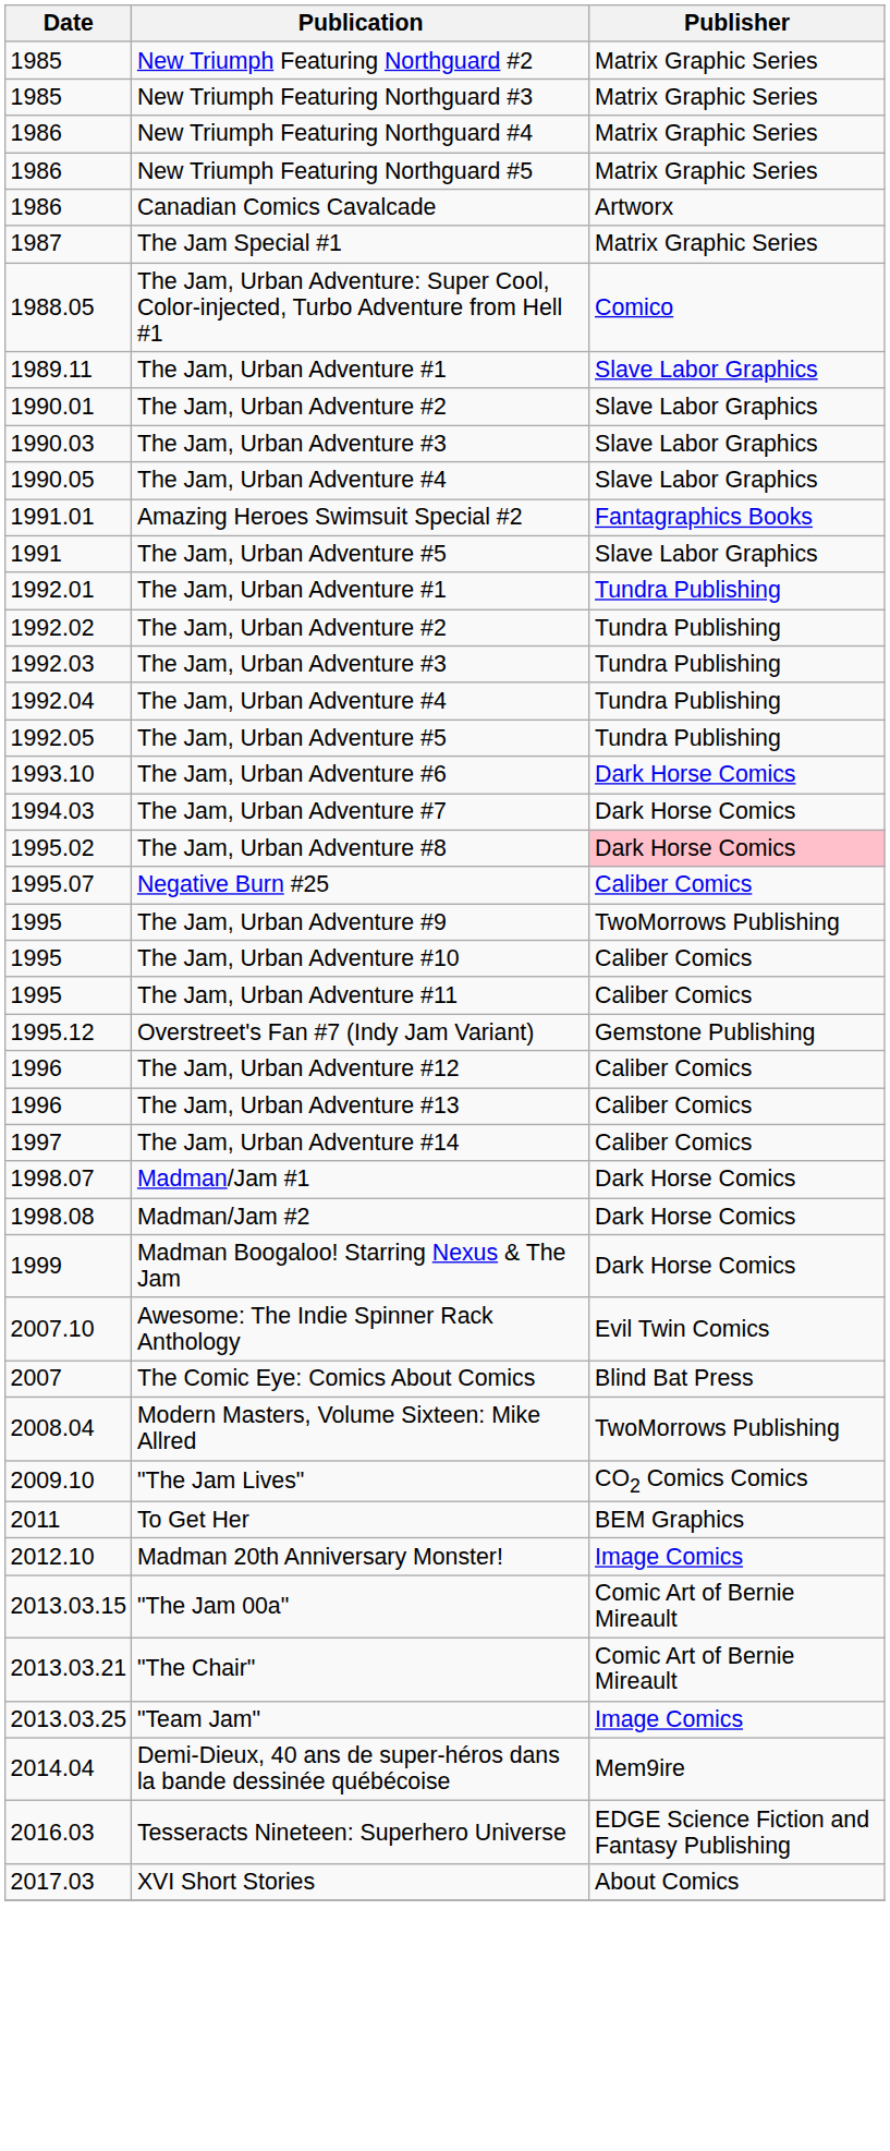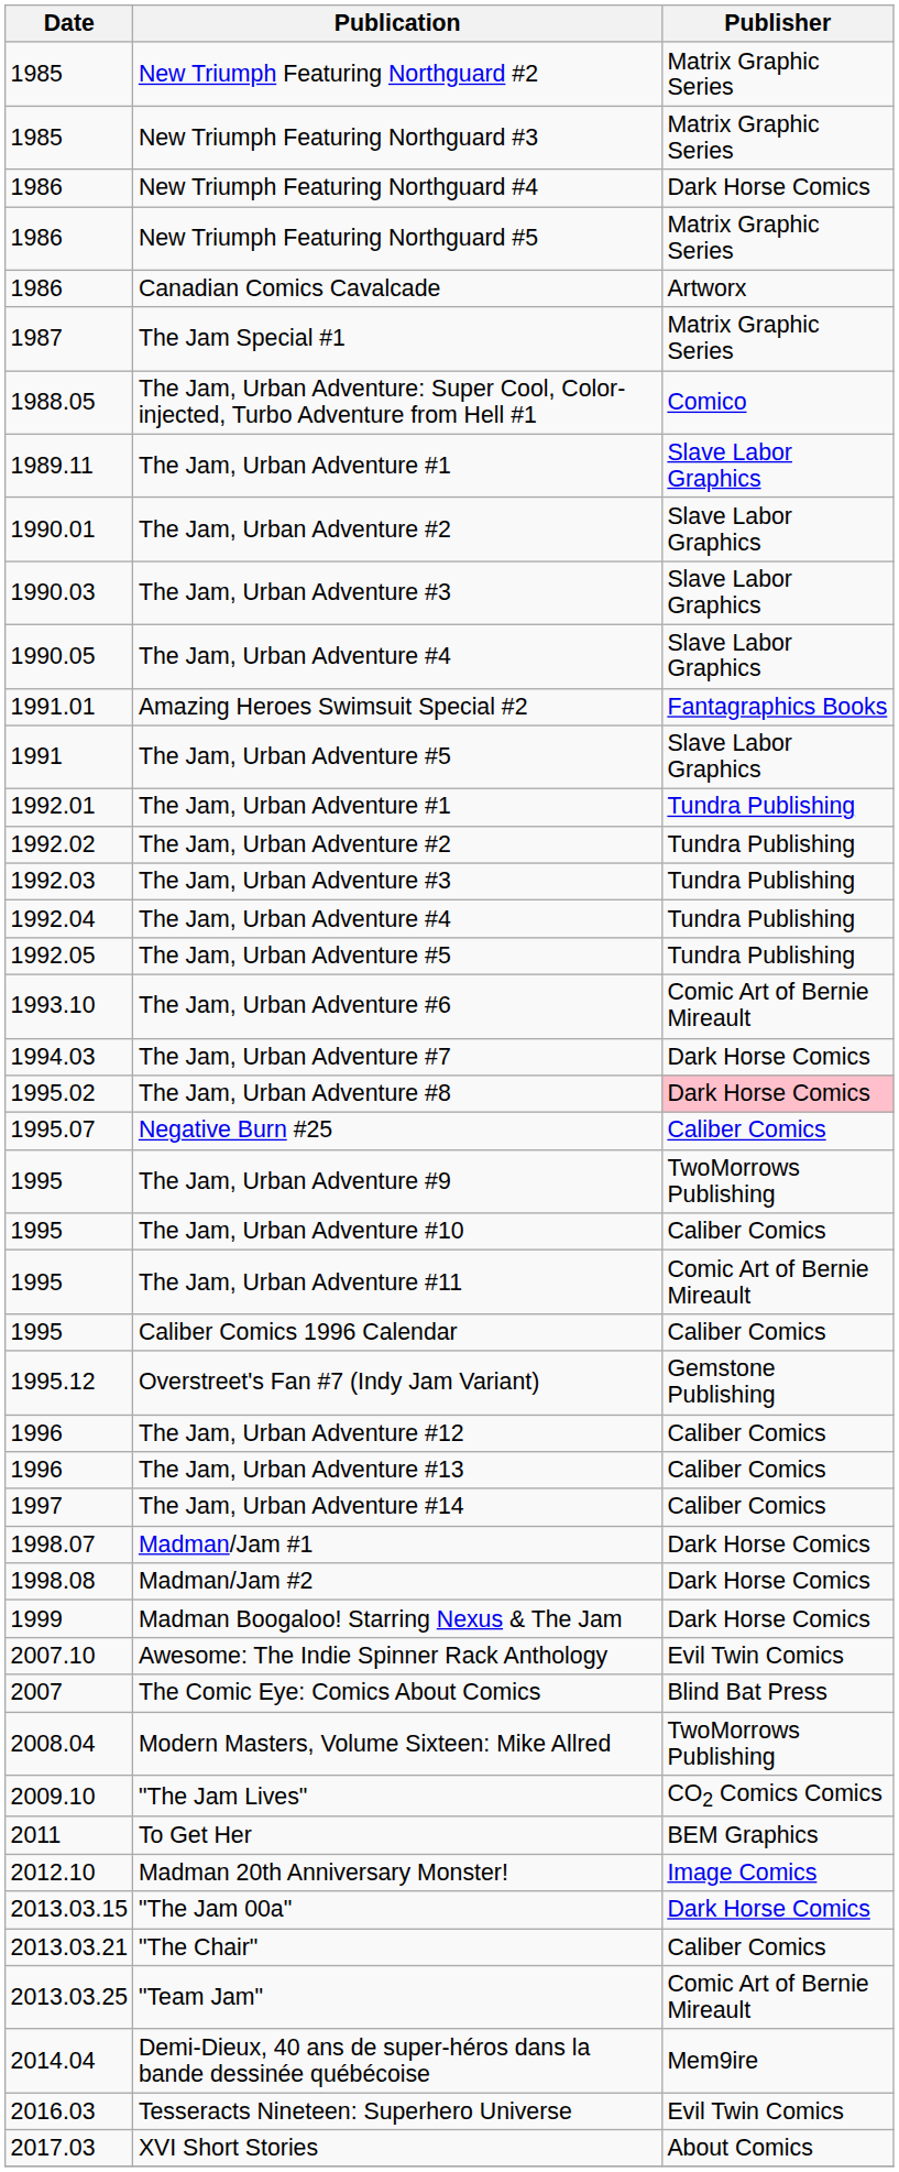New Triumph Featuring Northguard #4 | Publisher: Matrix Graphic Series -> Dark Horse Comics
The Jam, Urban Adventure #6 | Publisher: Dark Horse Comics -> Comic Art of Bernie Mireault
The Jam, Urban Adventure #11 | Publisher: Caliber Comics -> Comic Art of Bernie Mireault
+ row: 1995 | Caliber Comics 1996 Calendar | Caliber Comics
"The Jam 00a" | Publisher: Comic Art of Bernie Mireault -> Dark Horse Comics
"The Chair" | Publisher: Comic Art of Bernie Mireault -> Caliber Comics
"Team Jam" | Publisher: Image Comics -> Comic Art of Bernie Mireault
Tesseracts Nineteen: Superhero Universe | Publisher: EDGE Science Fiction and Fantasy Publishing -> Evil Twin Comics
